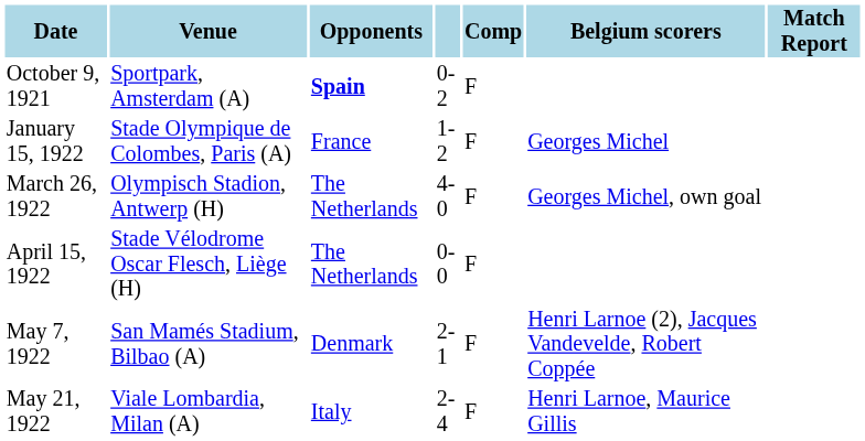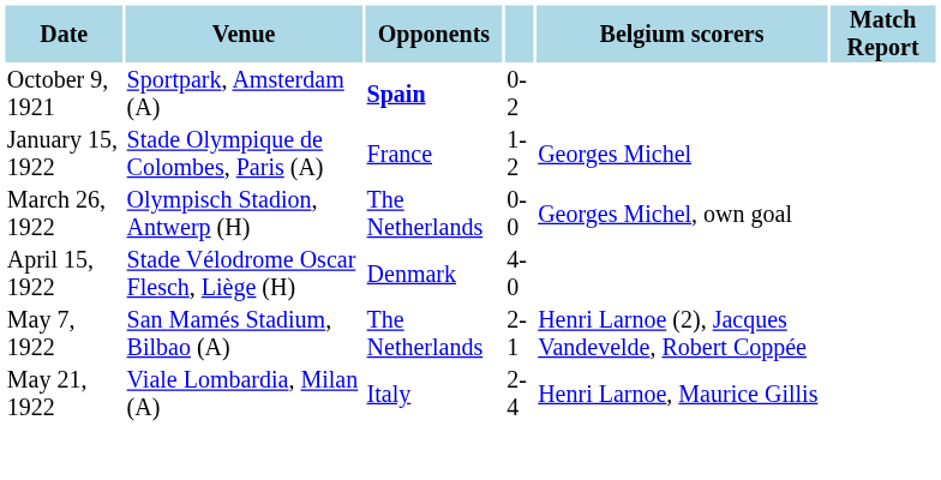- column: Comp | F | F | F | F | F | F
March 26, 1922 | column 4: 4-0 -> 0-0
April 15, 1922 | Opponents: The Netherlands -> Denmark
April 15, 1922 | column 4: 0-0 -> 4-0
May 7, 1922 | Opponents: Denmark -> The Netherlands
